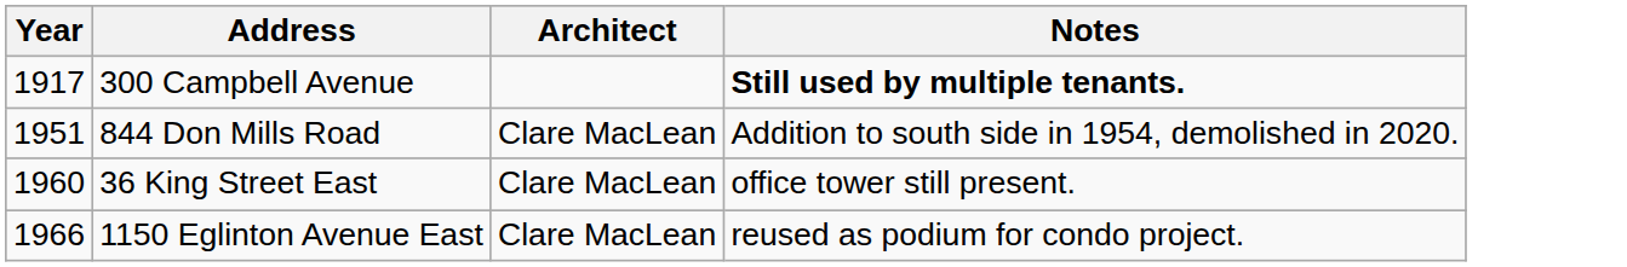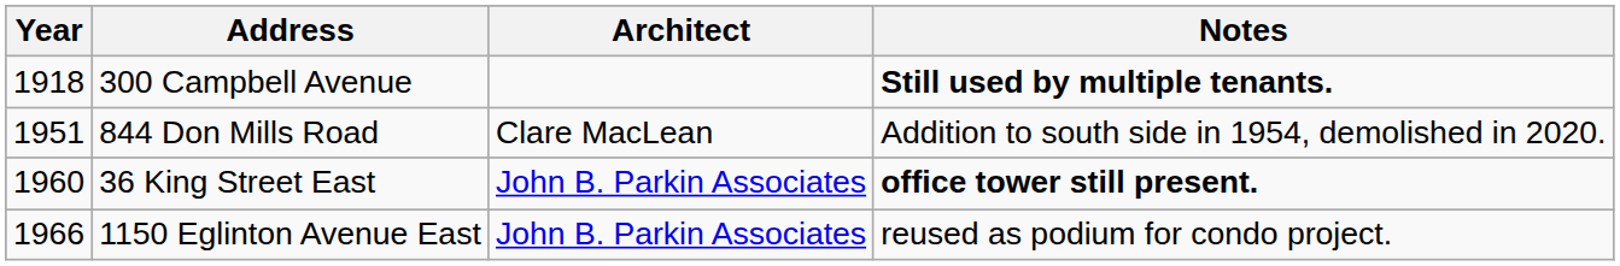300 Campbell Avenue | Year: 1917 -> 1918
36 King Street East | Architect: Clare MacLean -> John B. Parkin Associates
36 King Street East | Notes: normal -> bold
1150 Eglinton Avenue East | Architect: Clare MacLean -> John B. Parkin Associates
